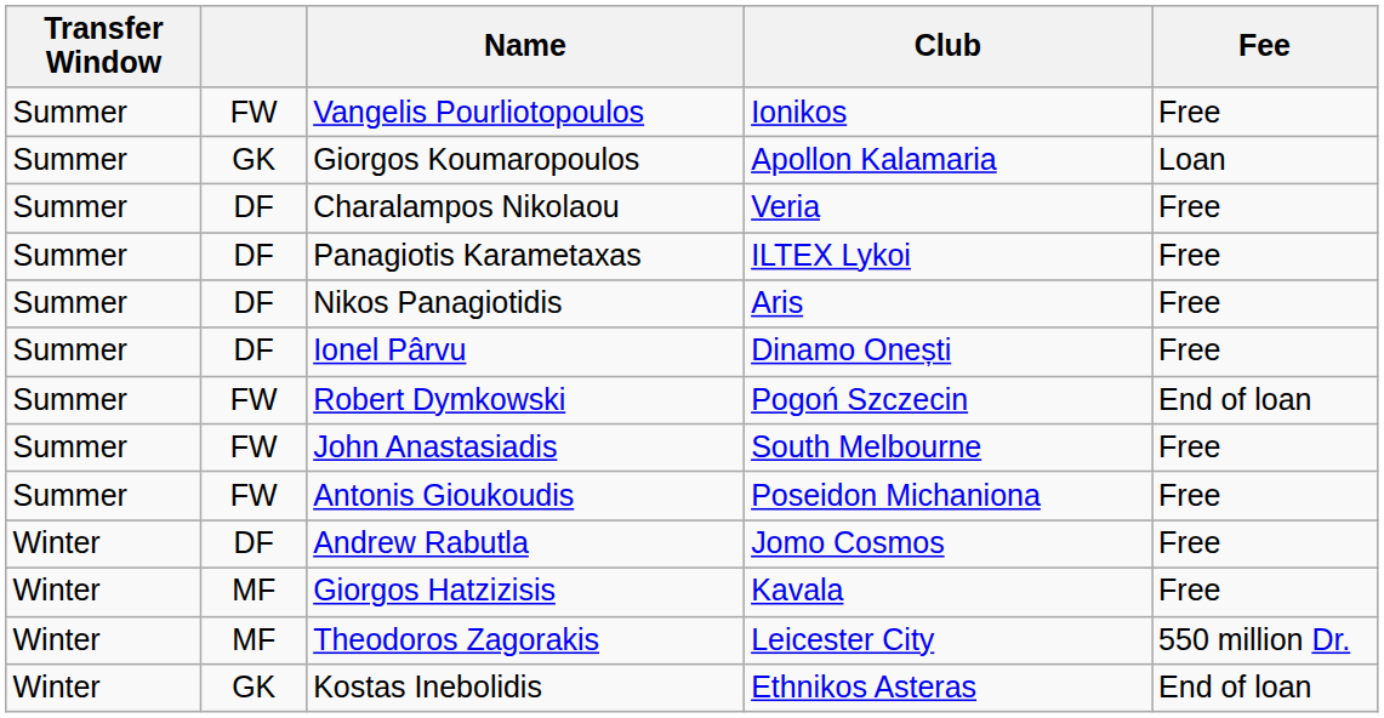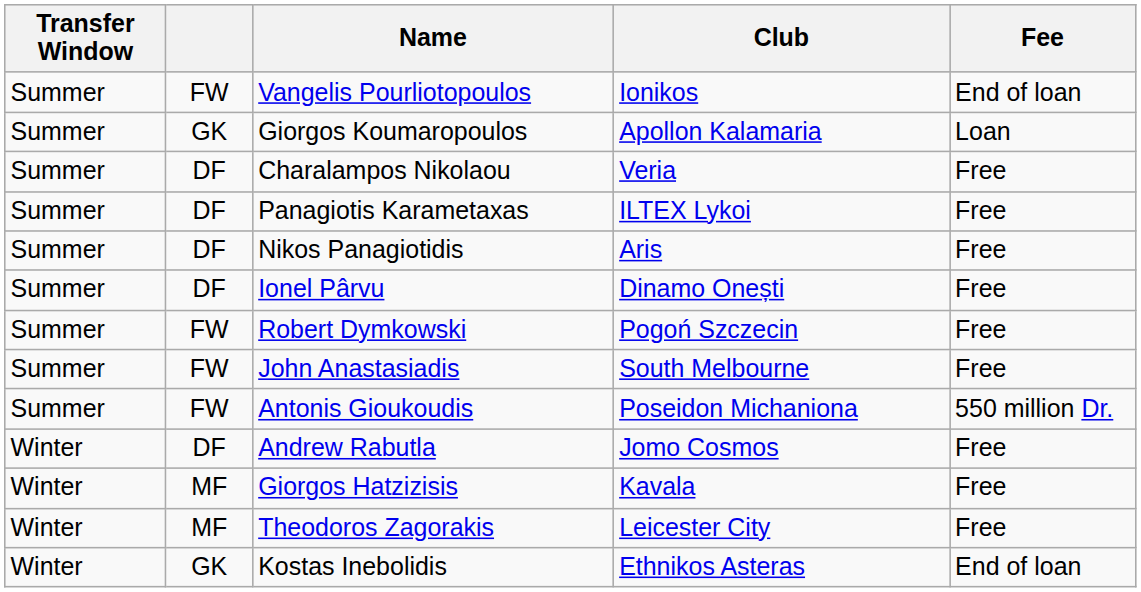Vangelis Pourliotopoulos | Fee: Free -> End of loan
Robert Dymkowski | Fee: End of loan -> Free
Antonis Gioukoudis | Fee: Free -> 550 million Dr.
Theodoros Zagorakis | Fee: 550 million Dr. -> Free
